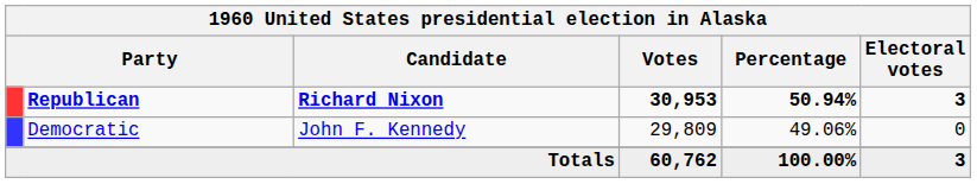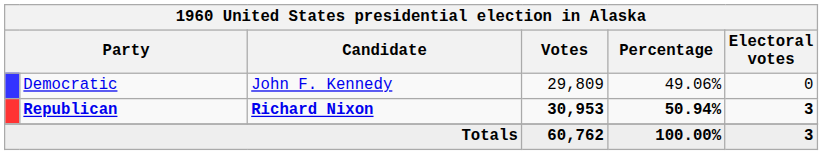rows swapped: Republican <-> Democratic
